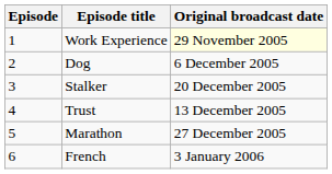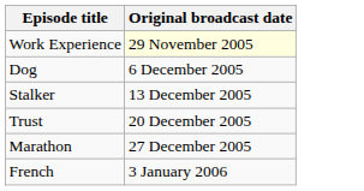- column: Episode | 1 | 2 | 3 | 4 | 5 | 6
Stalker | Original broadcast date: 20 December 2005 -> 13 December 2005
Trust | Original broadcast date: 13 December 2005 -> 20 December 2005
